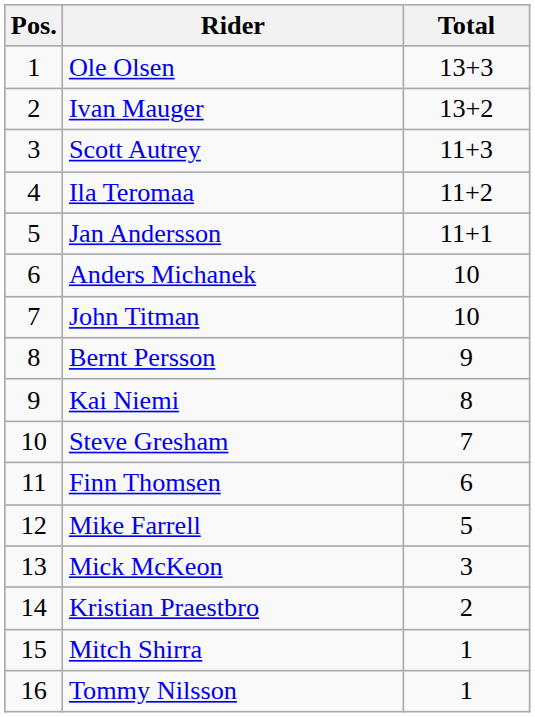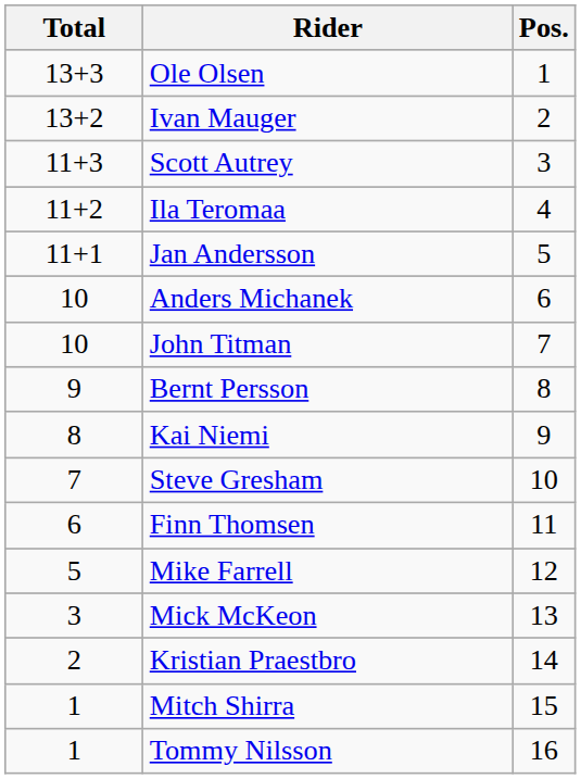columns swapped: Pos. <-> Total
